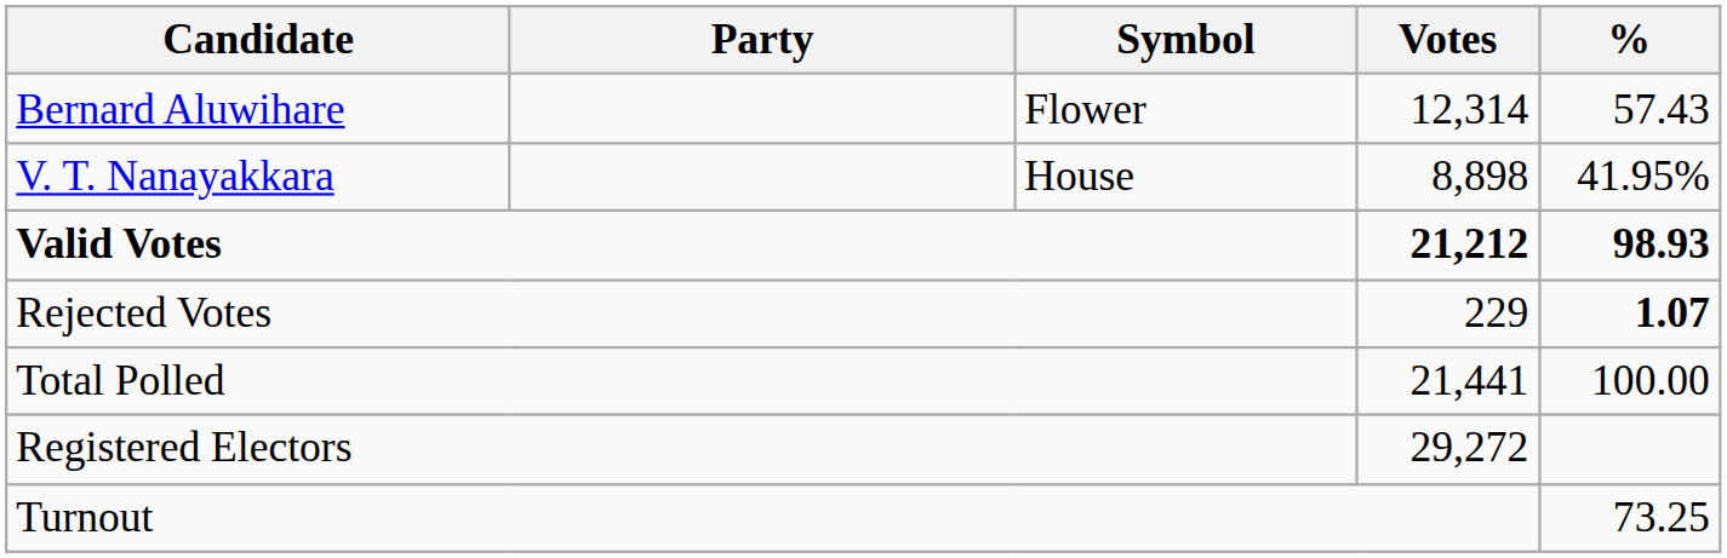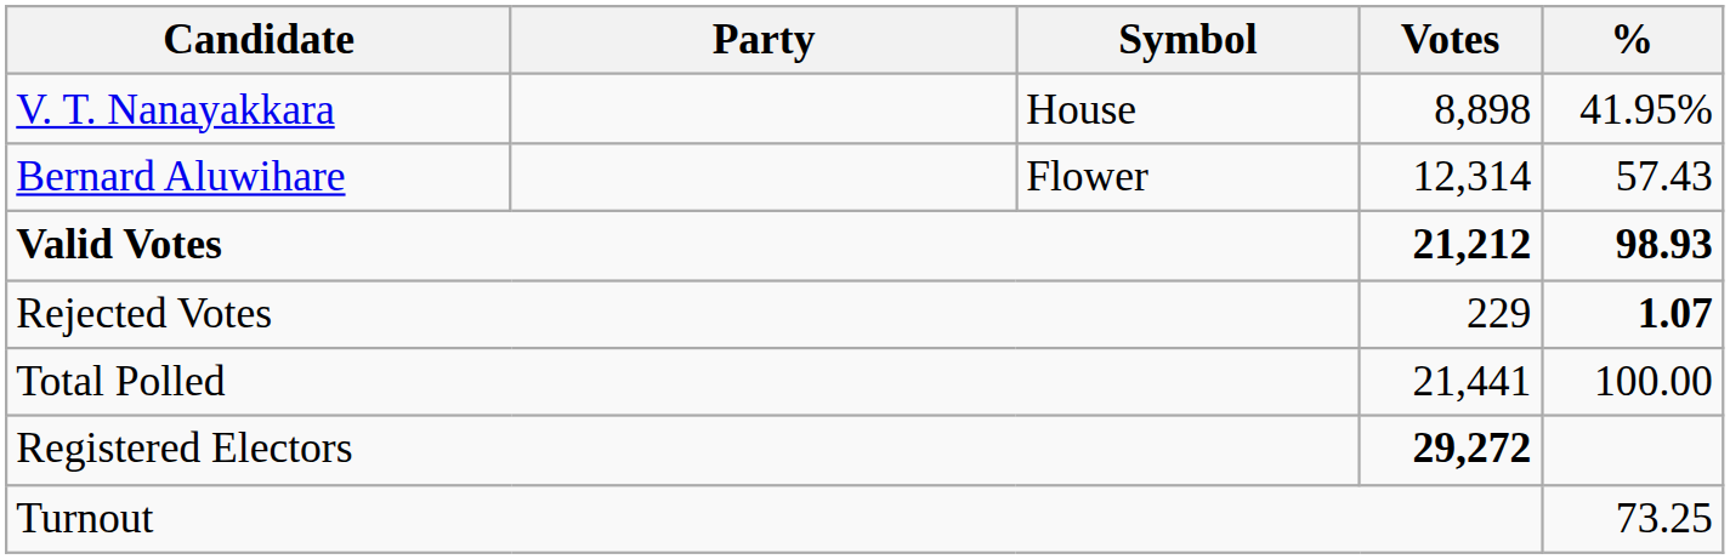rows swapped: Bernard Aluwihare <-> V. T. Nanayakkara
Registered Electors | Votes: normal -> bold
